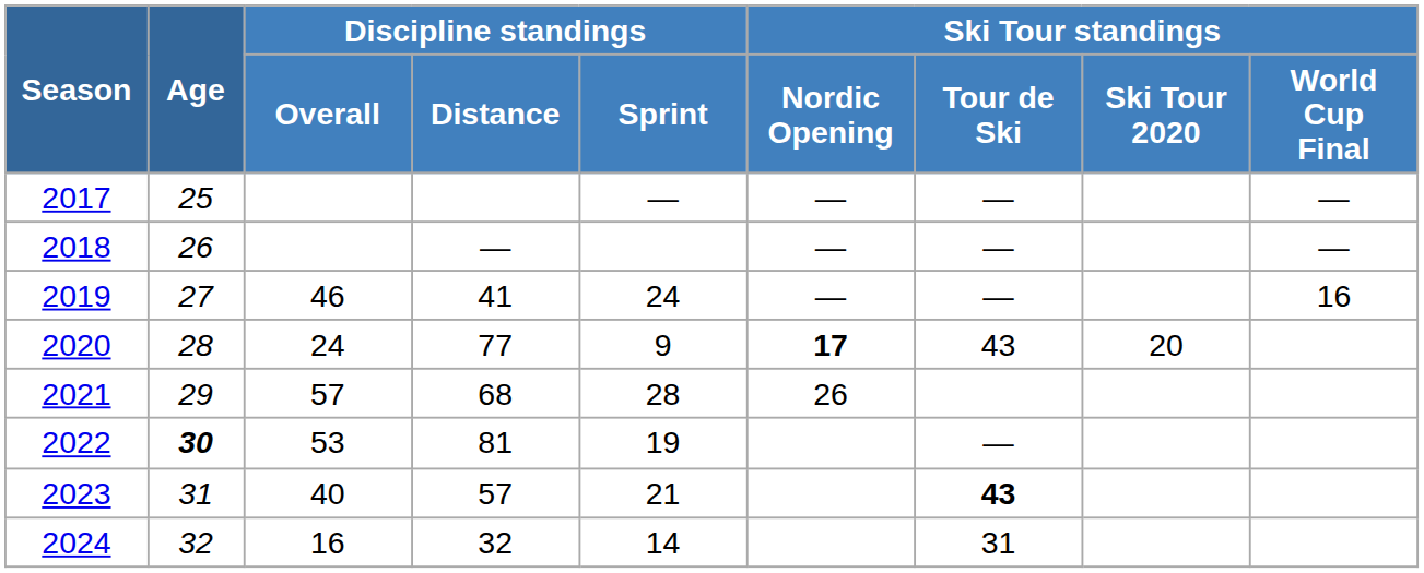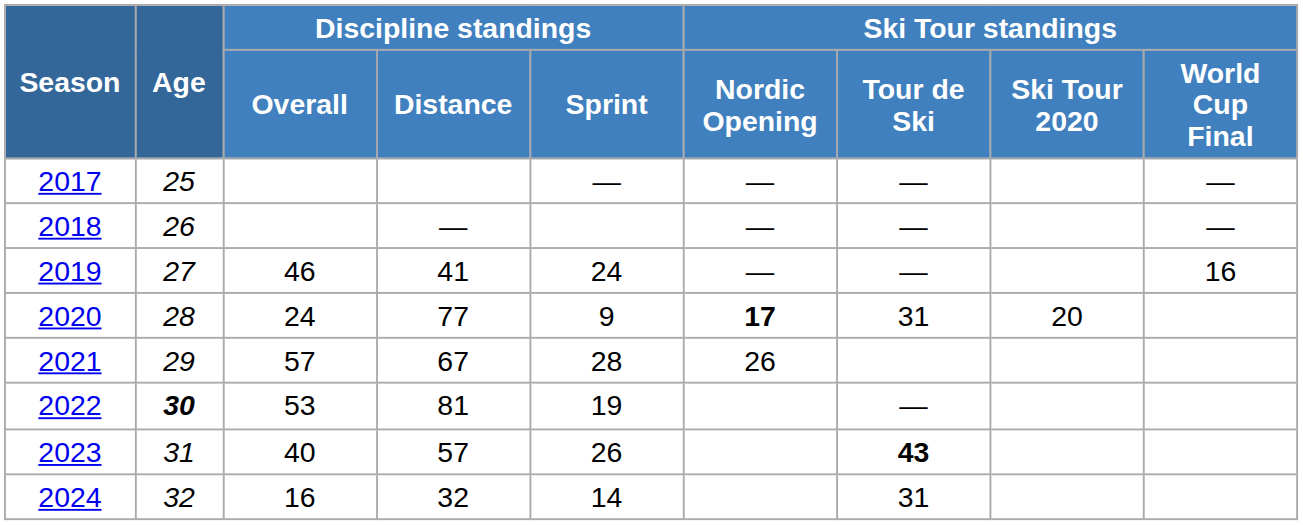2020 | Ski Tour standings / Tour de Ski: 43 -> 31
2021 | Discipline standings / Distance: 68 -> 67
2023 | Discipline standings / Sprint: 21 -> 26
